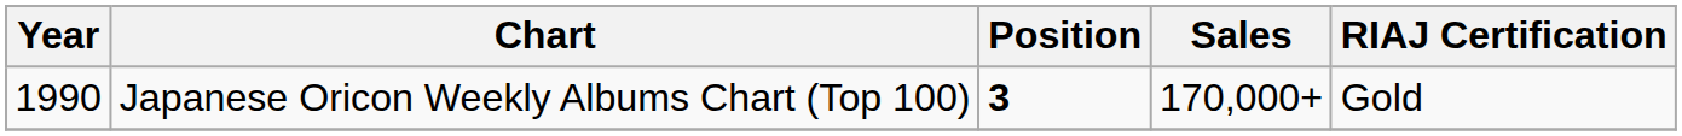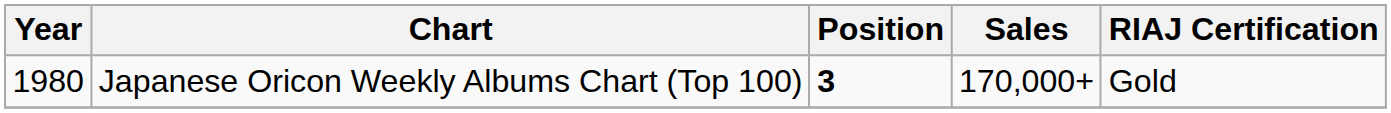Japanese Oricon Weekly Albums Chart (Top 100) | Year: 1990 -> 1980
